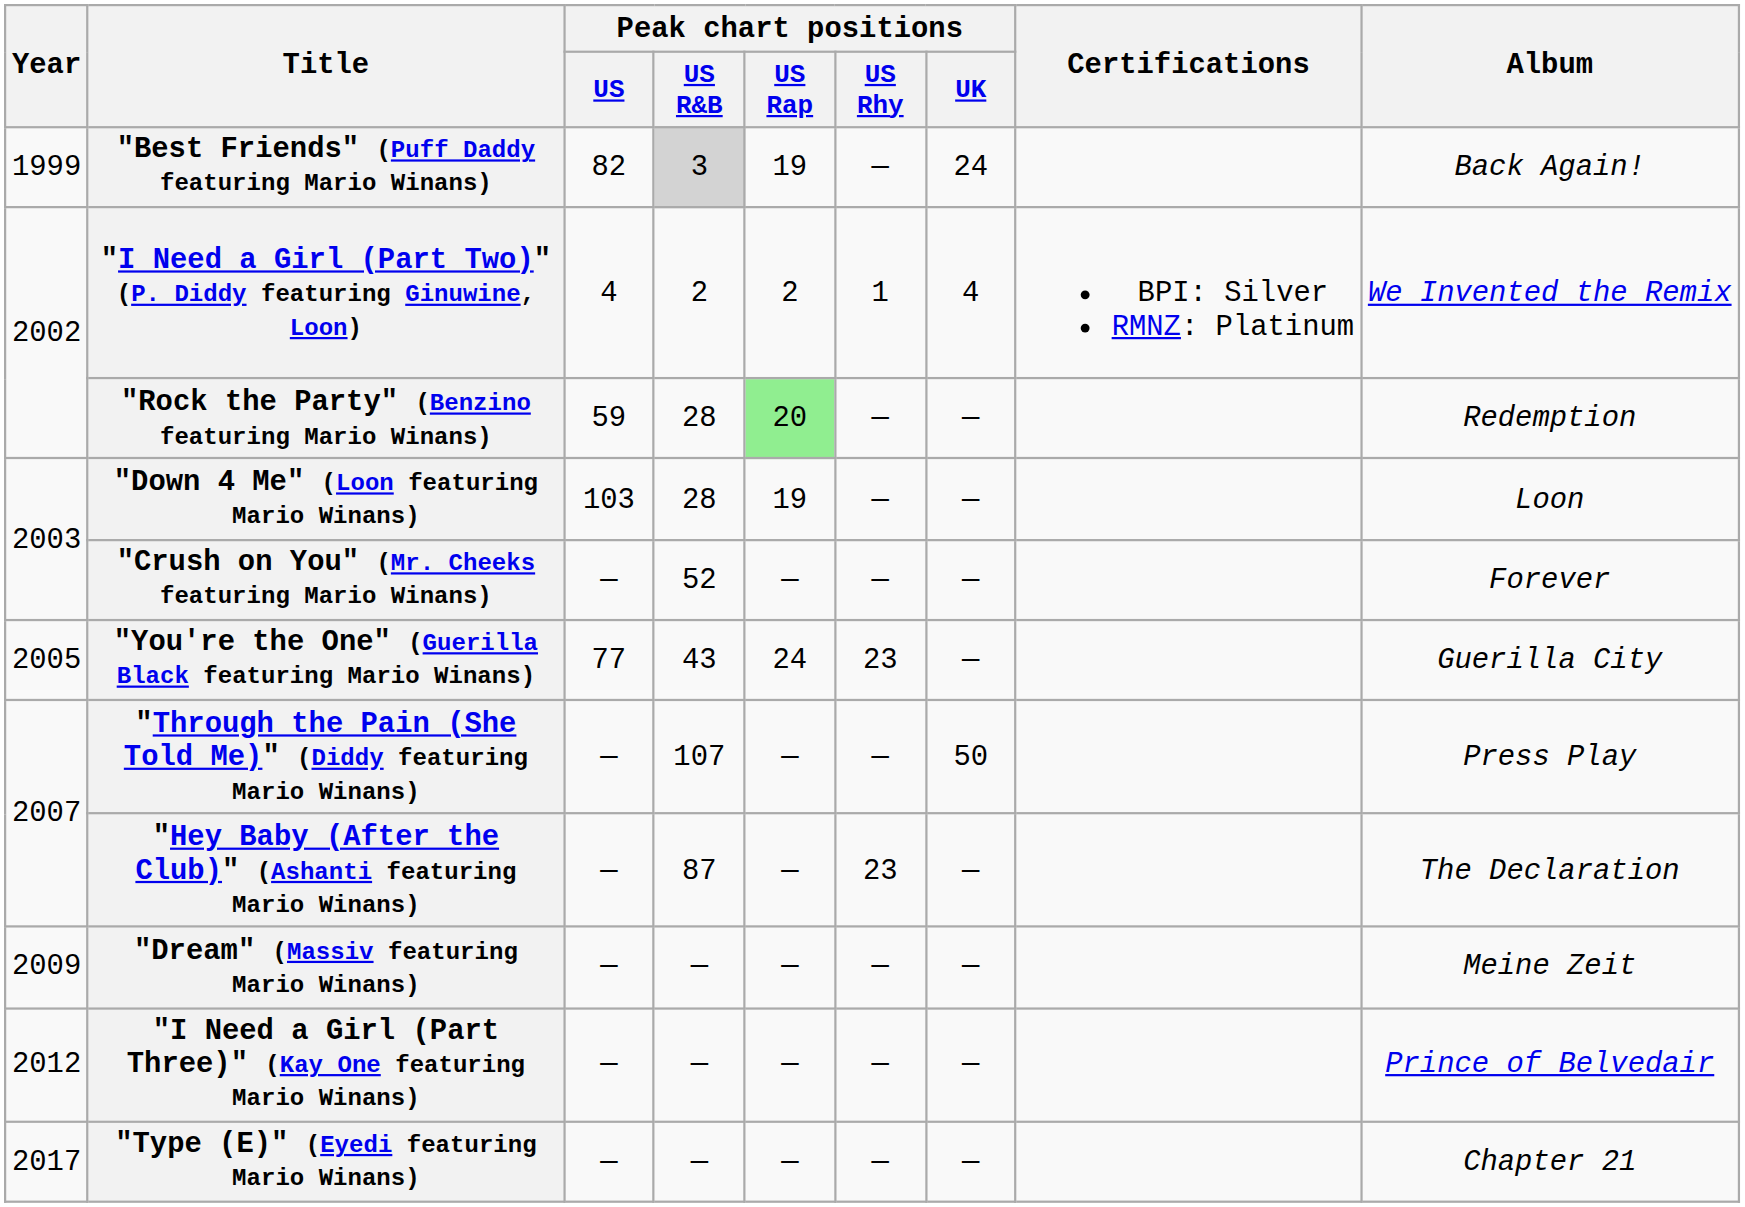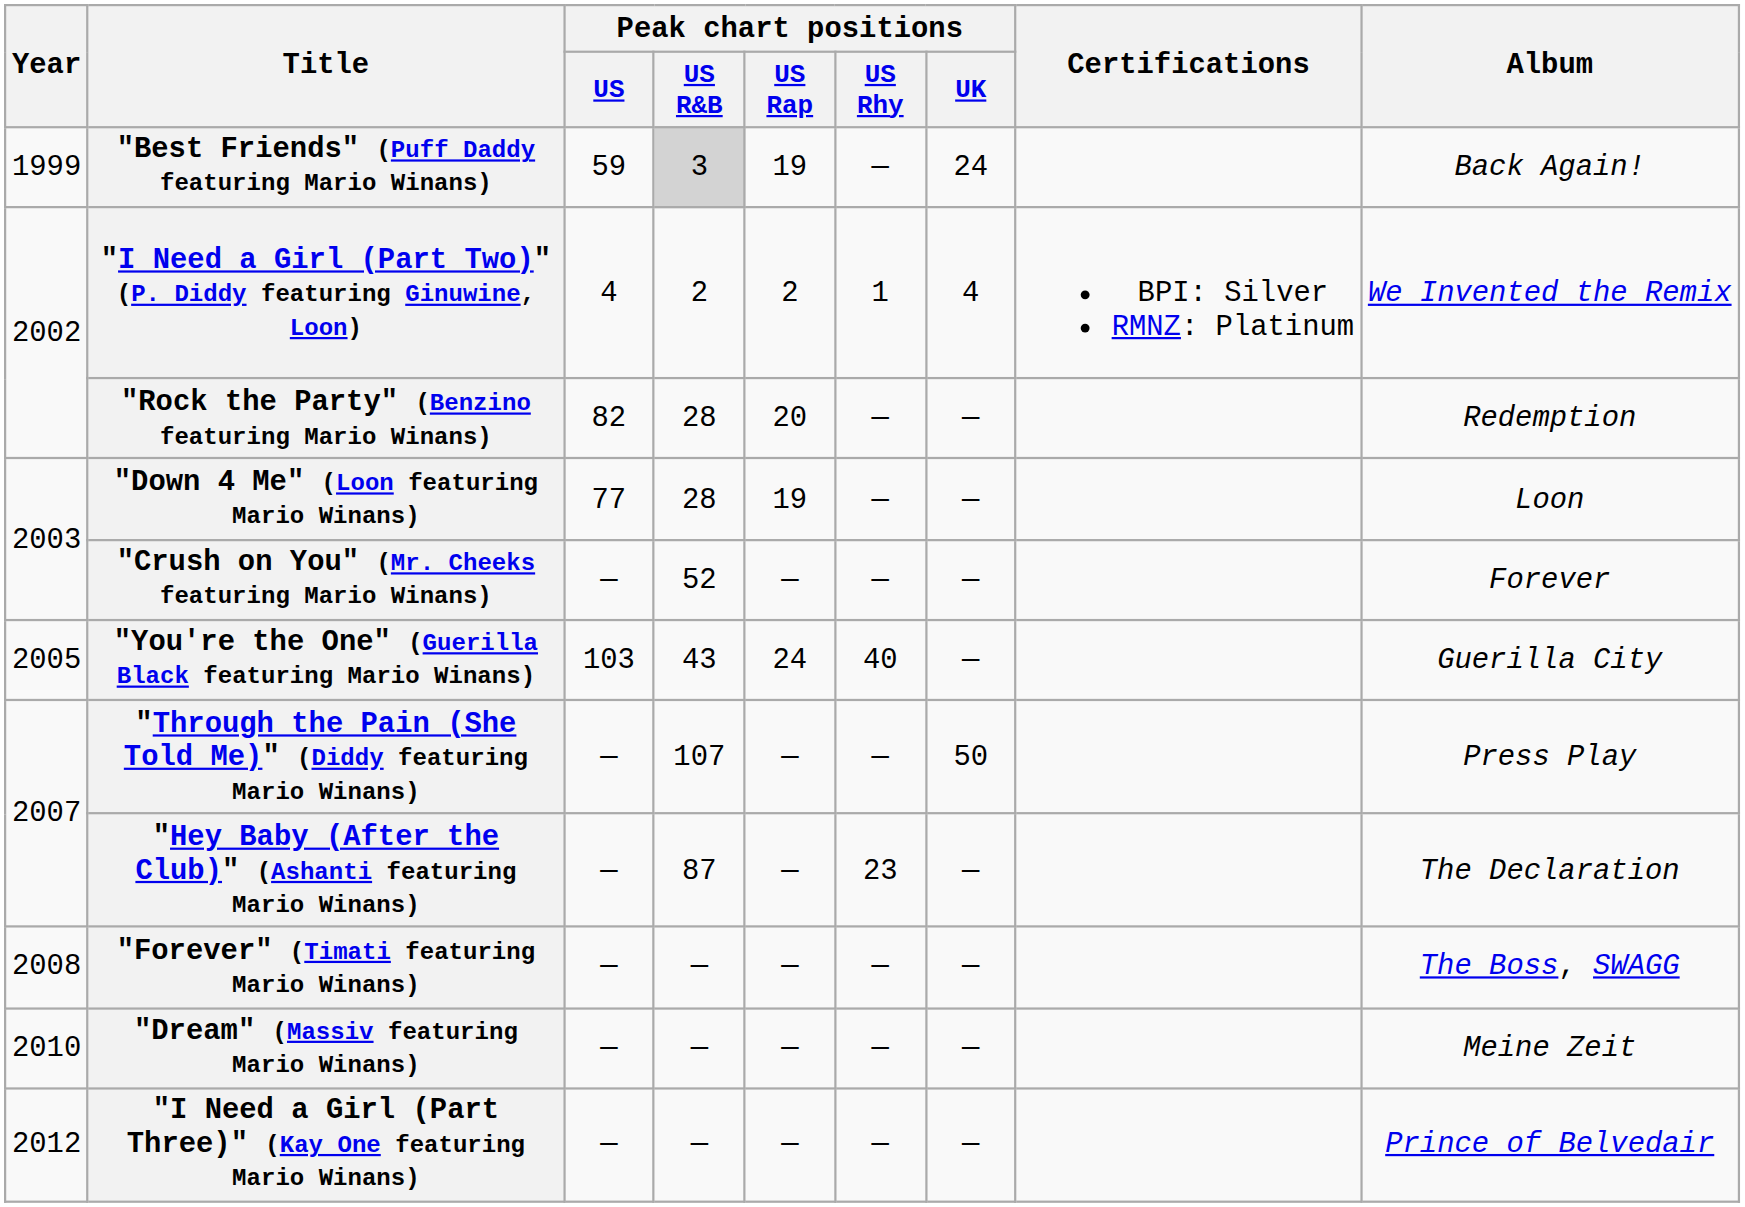"Best Friends" (Puff Daddy featuring Mario Winans) | Peak chart positions / US: 82 -> 59
"Rock the Party" (Benzino featuring Mario Winans) | Peak chart positions / US: 59 -> 82
"Rock the Party" (Benzino featuring Mario Winans) | Peak chart positions / US Rap: lightgreen background -> no background
"Down 4 Me" (Loon featuring Mario Winans) | Peak chart positions / US: 103 -> 77
"You're the One" (Guerilla Black featuring Mario Winans) | Peak chart positions / US: 77 -> 103
"You're the One" (Guerilla Black featuring Mario Winans) | Peak chart positions / US Rhy: 23 -> 40
+ row: 2008 | "Forever" (Timati featuring Mario Winans) | — | — | — | — | — | The Boss, SWAGG
"Dream" (Massiv featuring Mario Winans) | Year: 2009 -> 2010
- row: 2017 | "Type (E)" (Eyedi featuring Mario Winans) | — | — | — | — | — | Chapter 21
